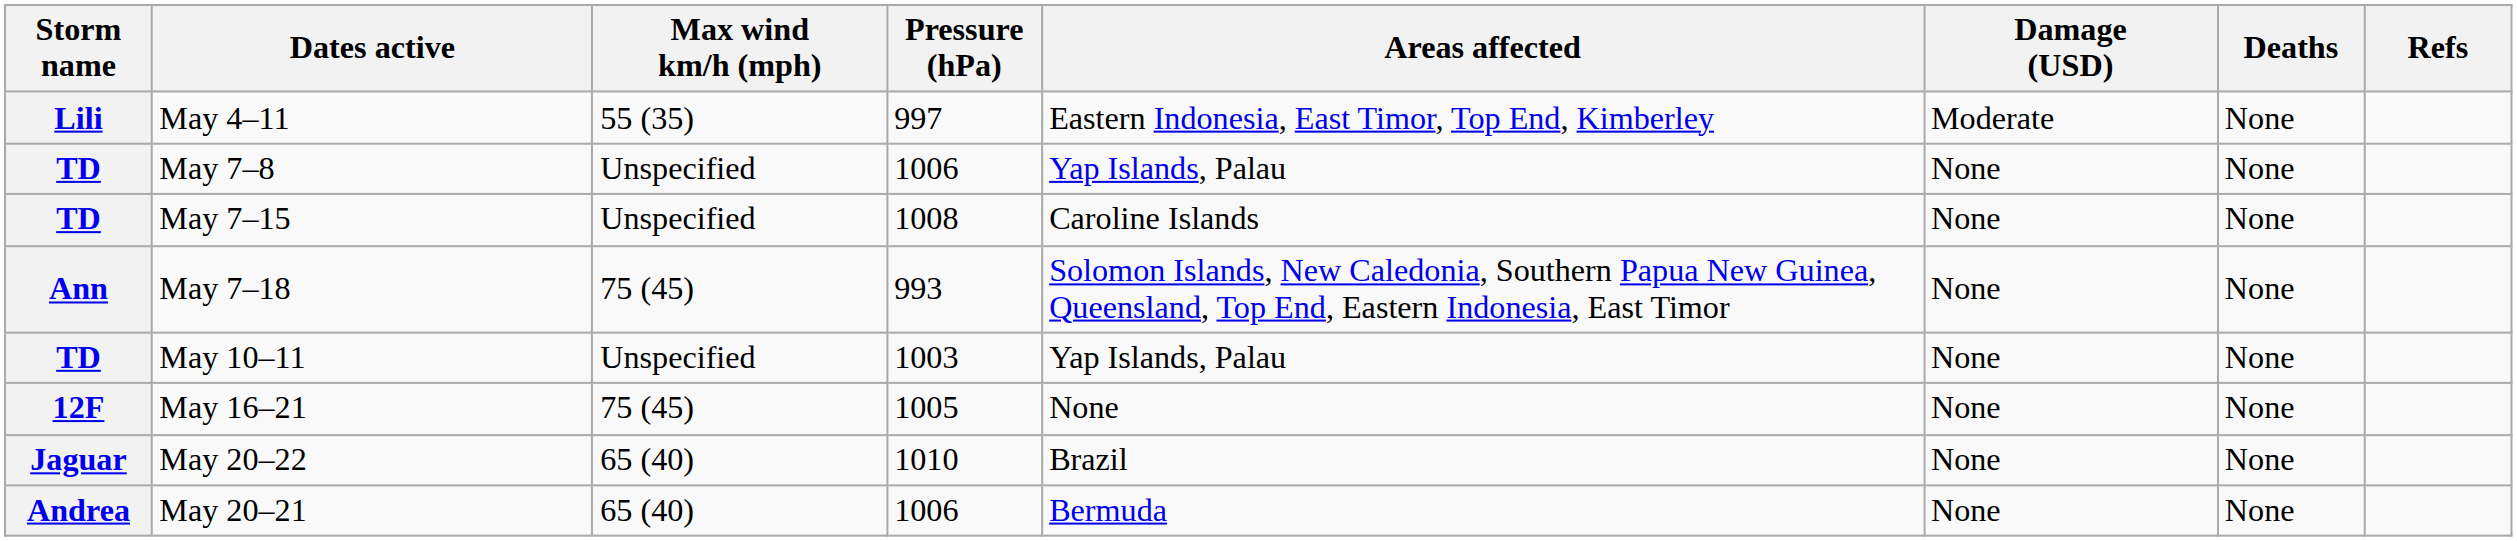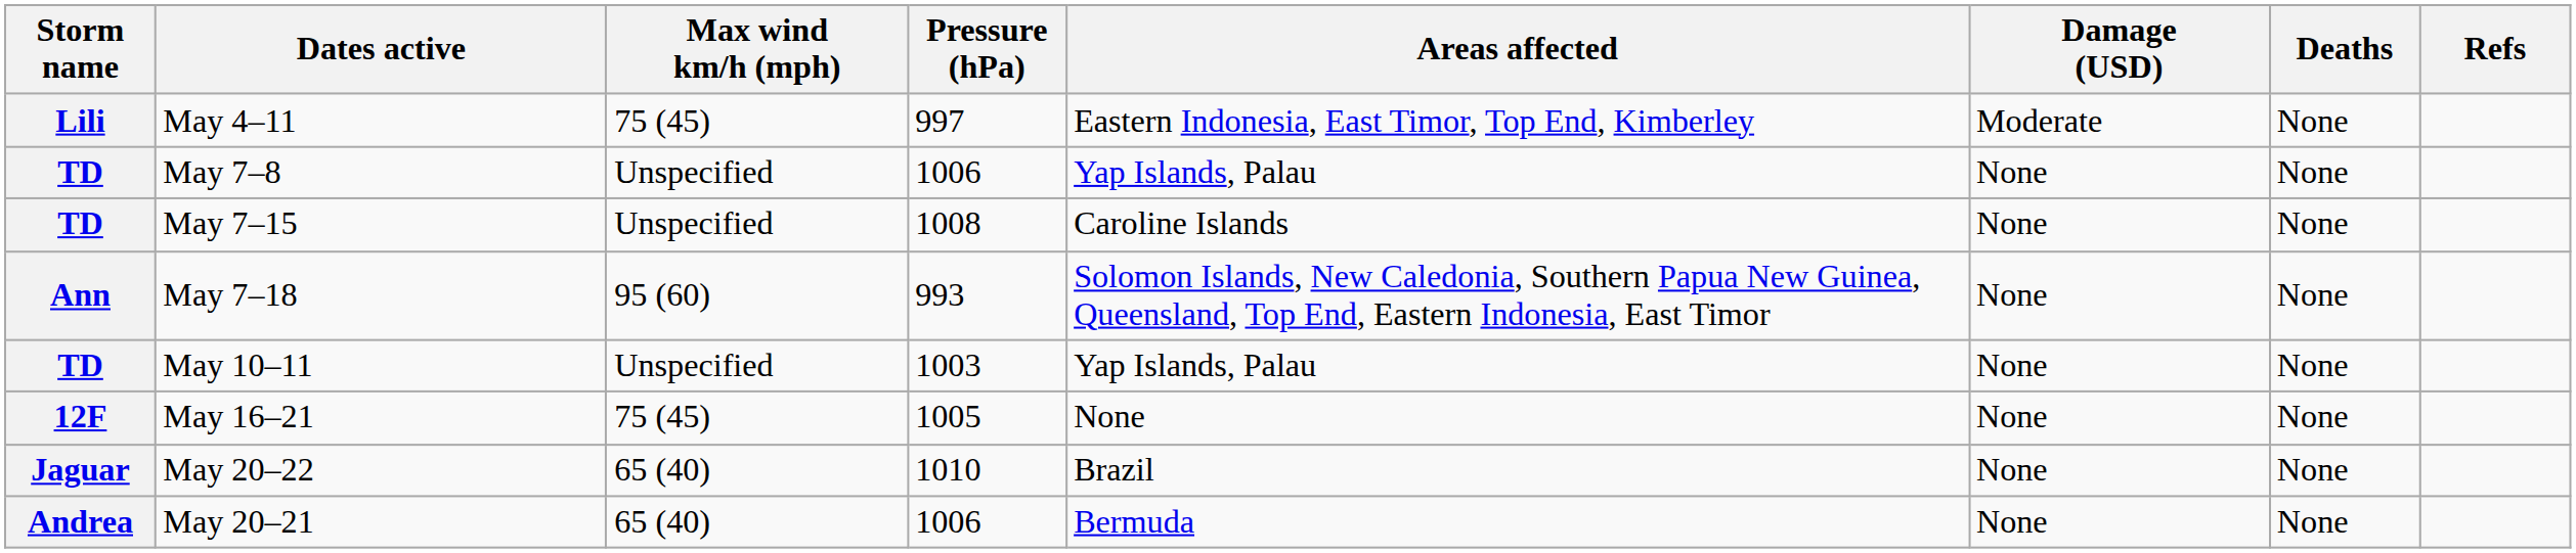May 4–11 | Max wind km/h (mph): 55 (35) -> 75 (45)
May 7–18 | Max wind km/h (mph): 75 (45) -> 95 (60)
